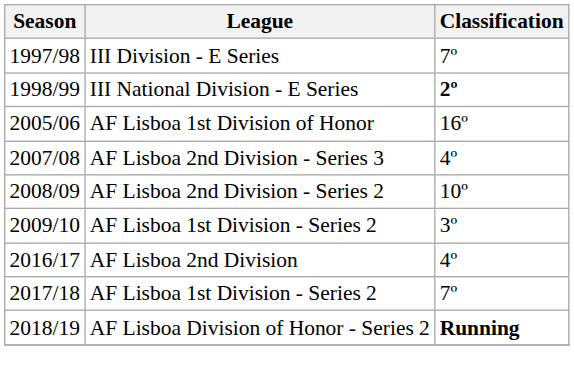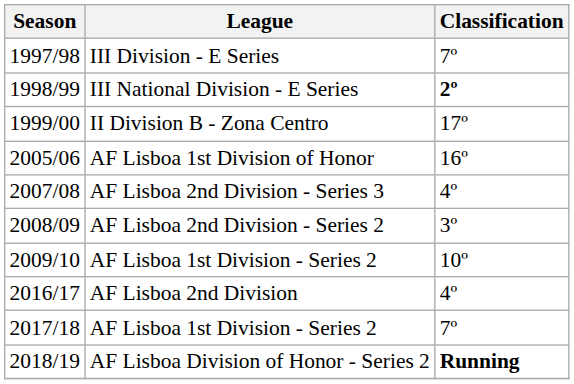+ row: 1999/00 | II Division B - Zona Centro | 17º
AF Lisboa 2nd Division - Series 2 | Classification: 10º -> 3º
2009/10 / AF Lisboa 1st Division - Series 2 | Classification: 3º -> 10º
